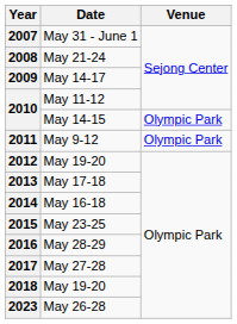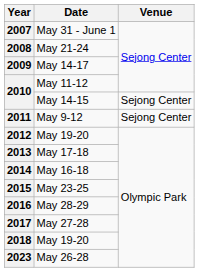2010 / May 14-15 | Venue: Olympic Park -> Sejong Center
2011 | Venue: Olympic Park -> Sejong Center
